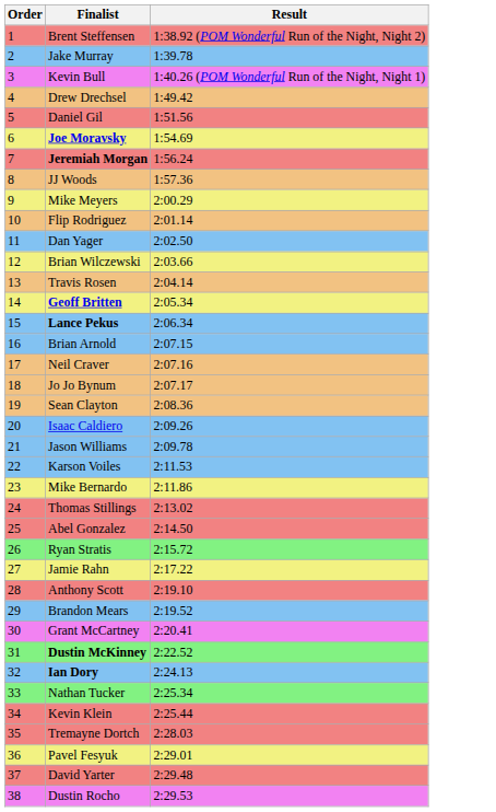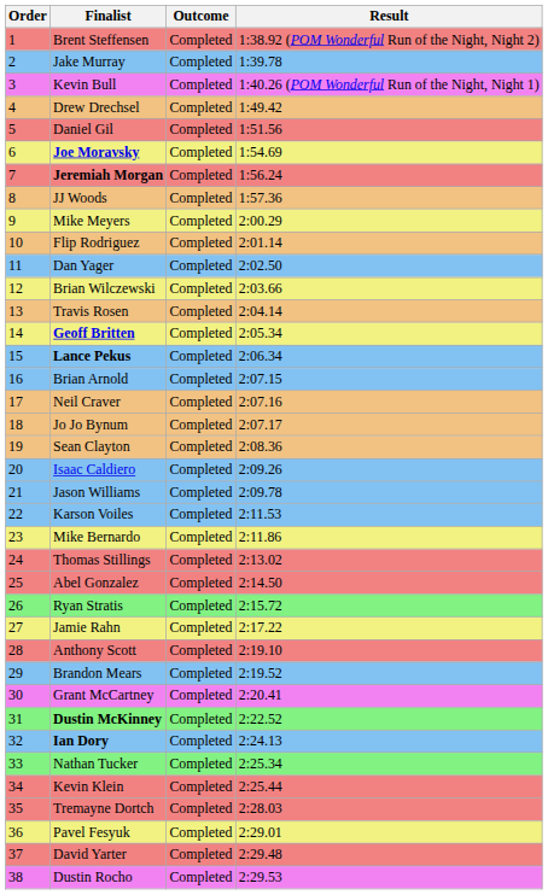+ column: Outcome | Completed | Completed | Completed | Completed | Completed | Completed | Completed | Completed | Completed | Completed | Completed | Completed | Completed | Completed | Completed | Completed | Completed | Completed | Completed | Completed | Completed | Completed | Completed | Completed | Completed | Completed | Completed | Completed | Completed | Completed | Completed | Completed | Completed | Completed | Completed | Completed | Completed | Completed
